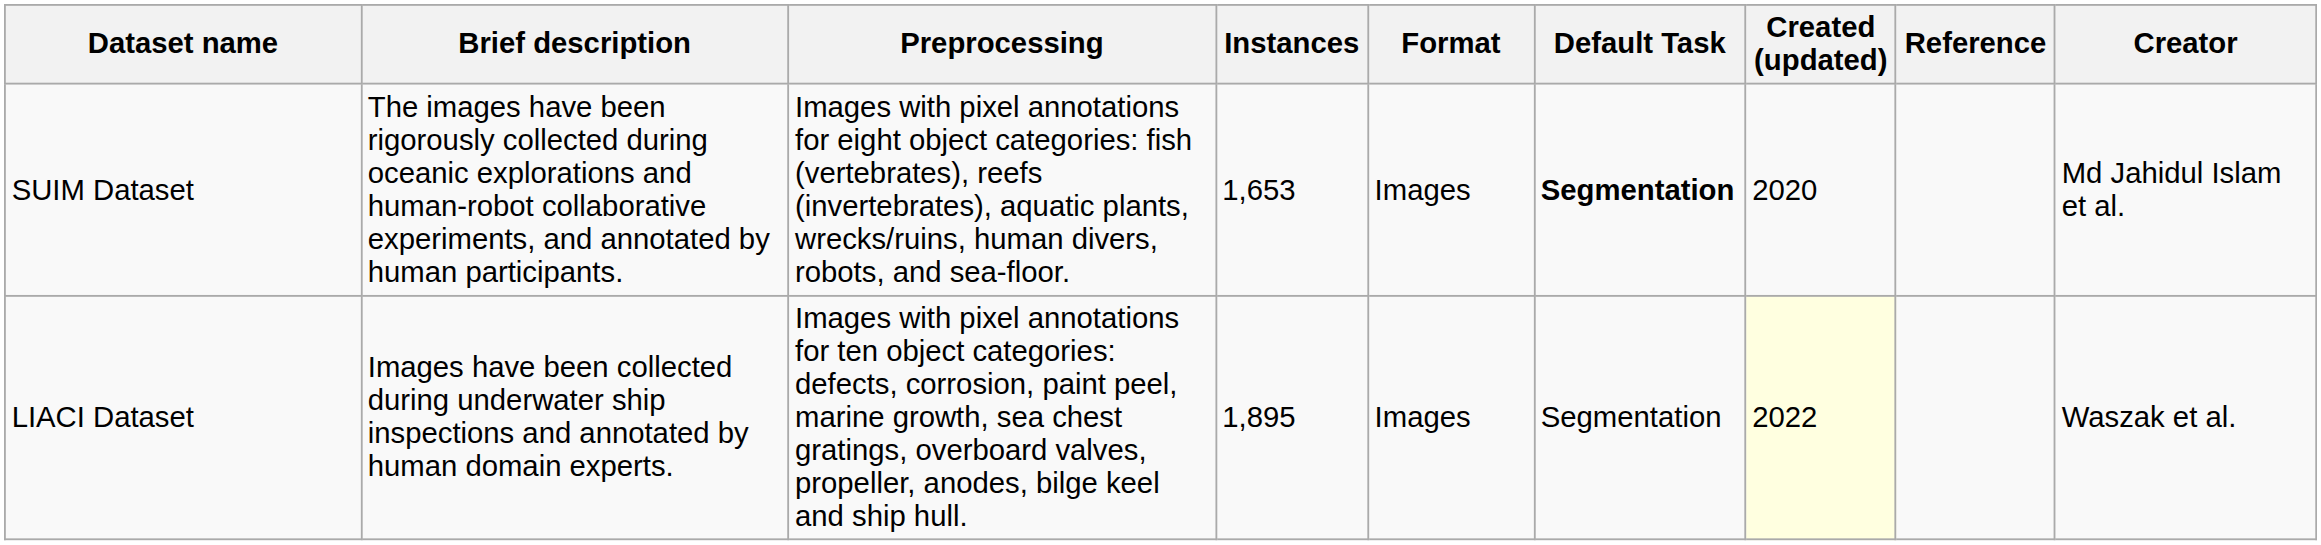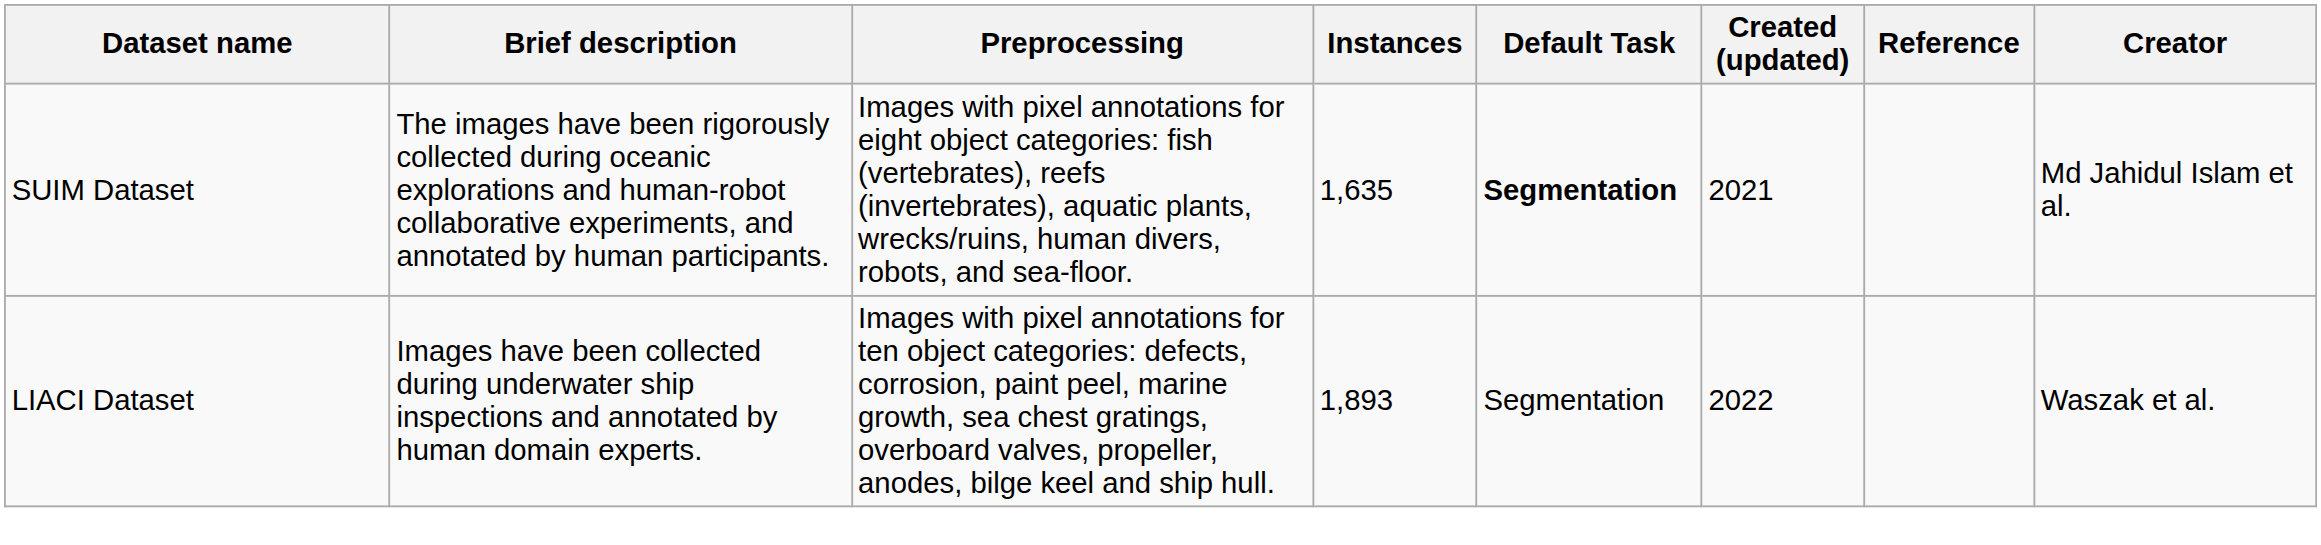- column: Format | Images | Images
SUIM Dataset | Instances: 1,653 -> 1,635
SUIM Dataset | Created (updated): 2020 -> 2021
LIACI Dataset | Instances: 1,895 -> 1,893
LIACI Dataset | Created (updated): lightyellow background -> no background
